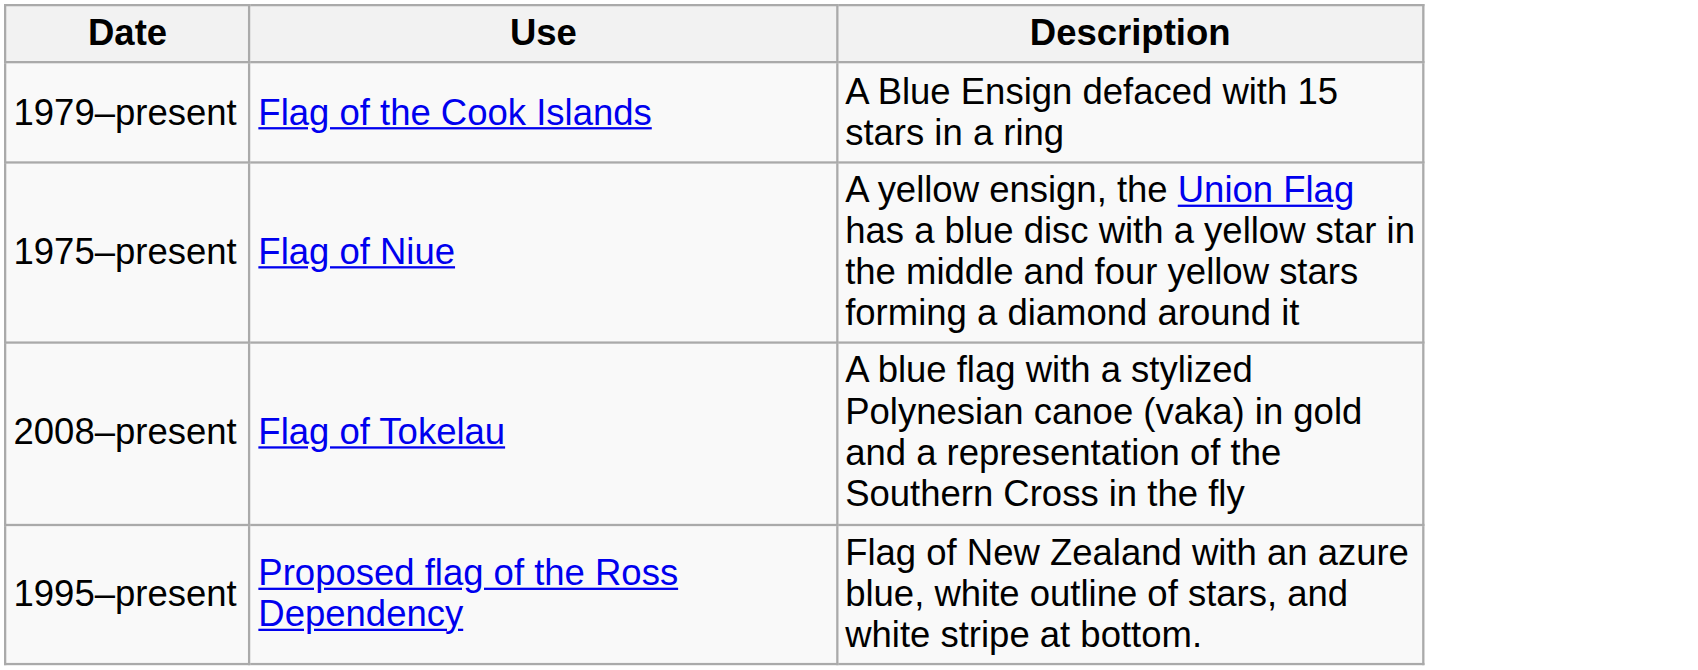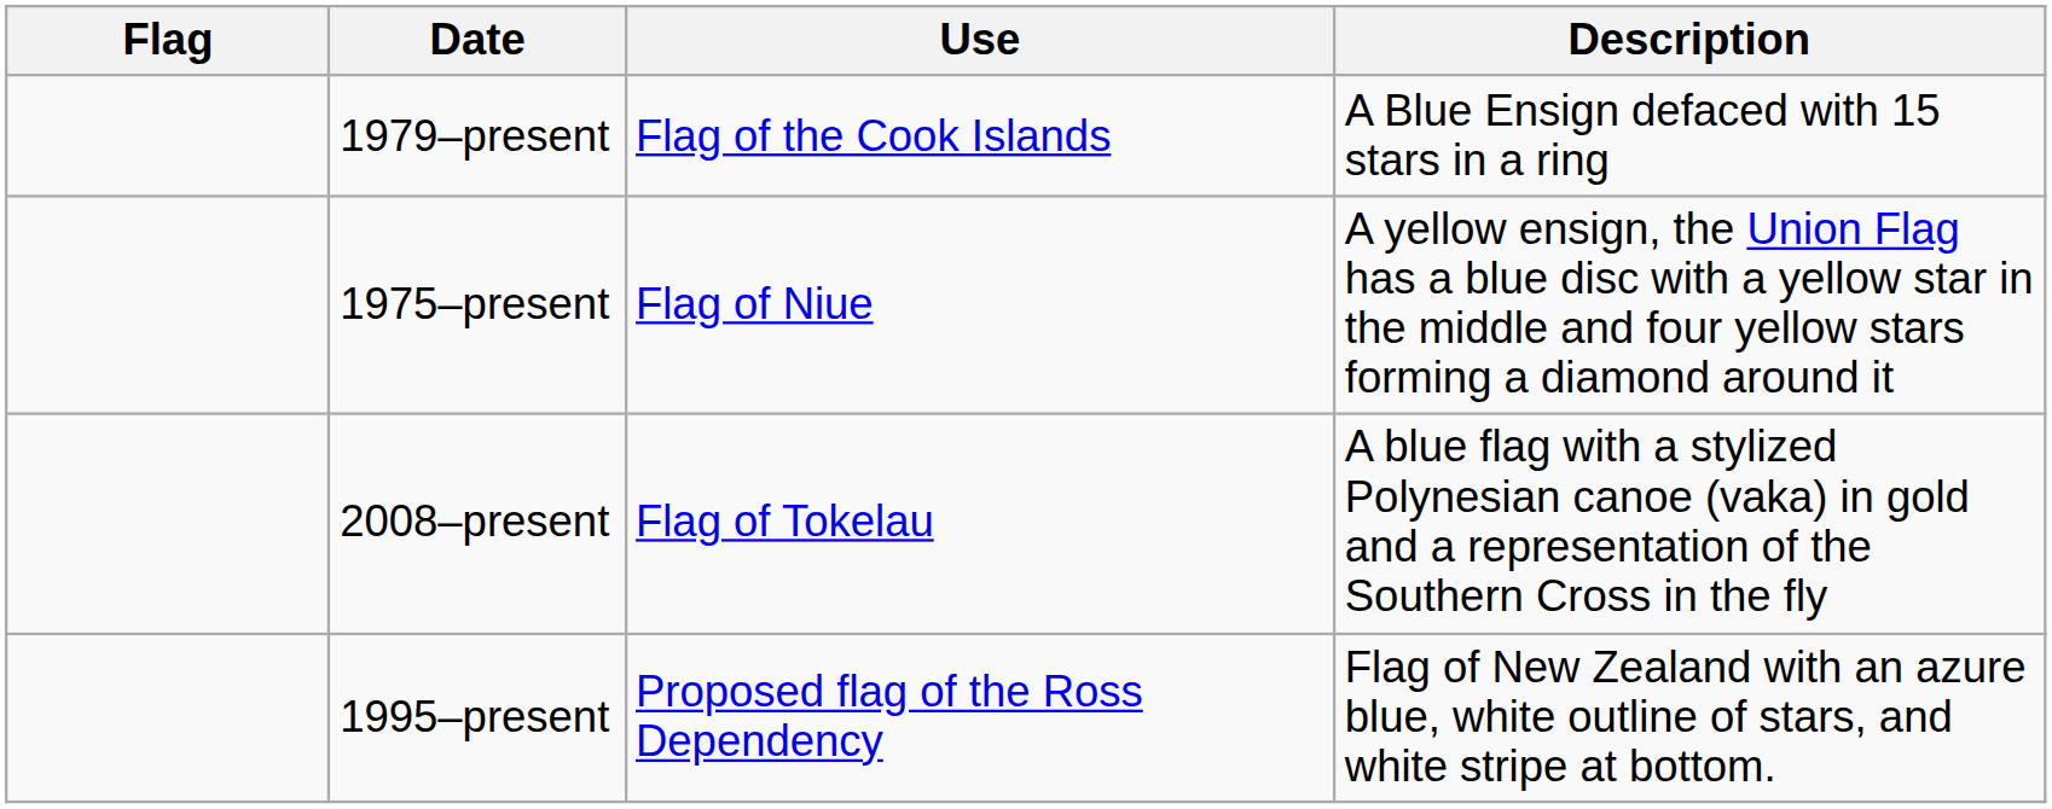+ column: Flag
